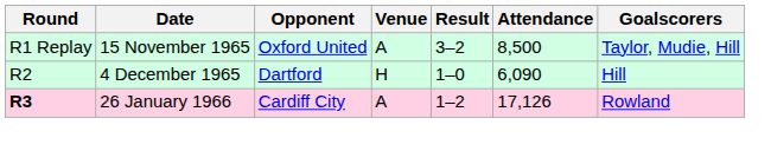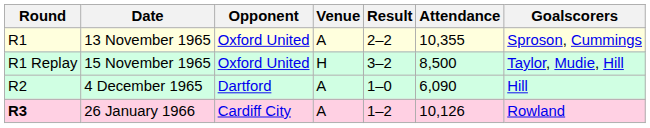+ row: R1 | 13 November 1965 | Oxford United | A | 2–2 | 10,355 | Sproson, Cummings
15 November 1965 | Venue: A -> H
4 December 1965 | Venue: H -> A
26 January 1966 | Attendance: 17,126 -> 10,126
